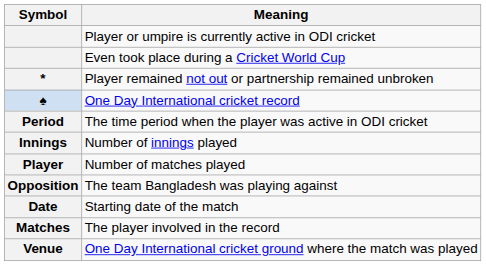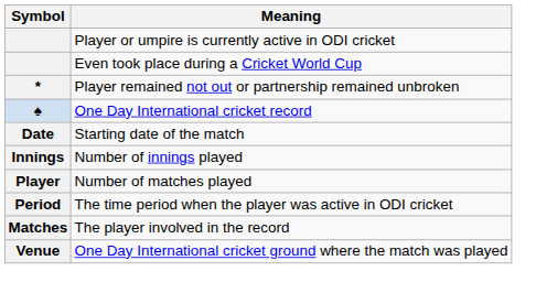rows swapped: Starting date of the match <-> The time period when the player was active in ODI cricket
- row: Opposition | The team Bangladesh was playing against
